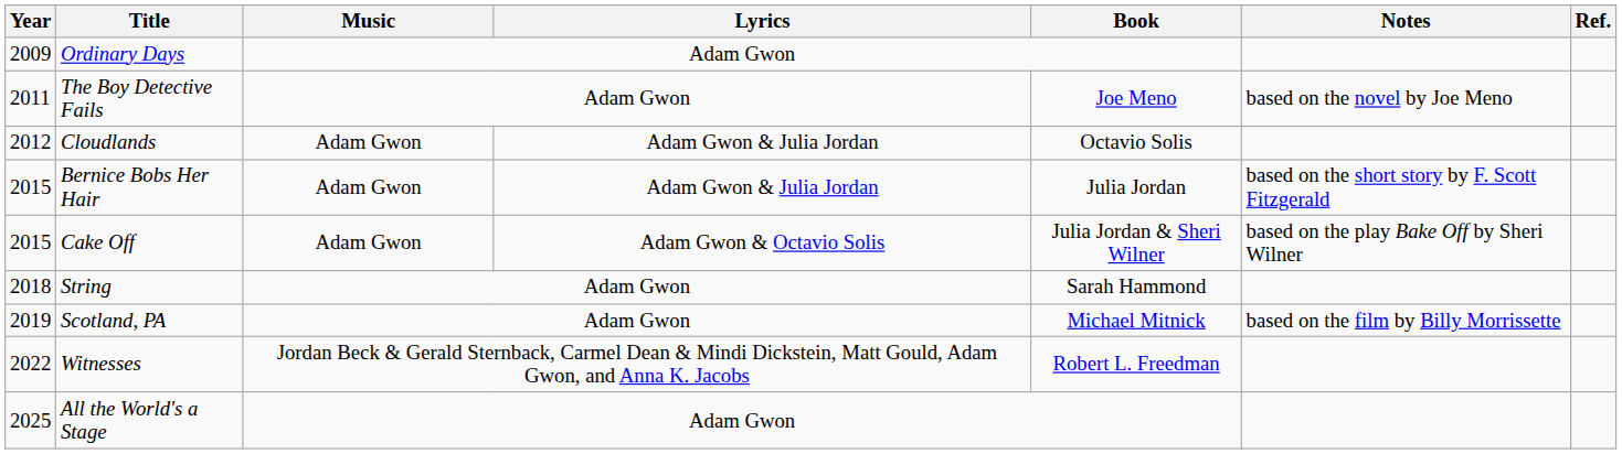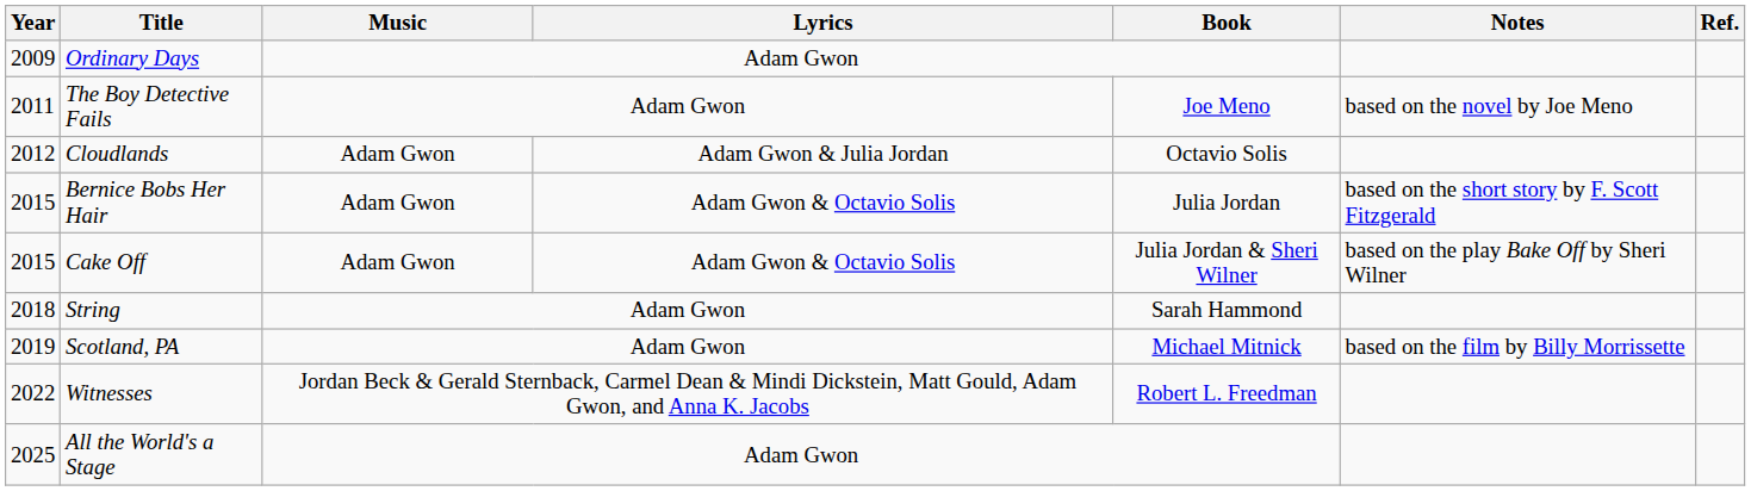Bernice Bobs Her Hair | Lyrics: Adam Gwon & Julia Jordan -> Adam Gwon & Octavio Solis
